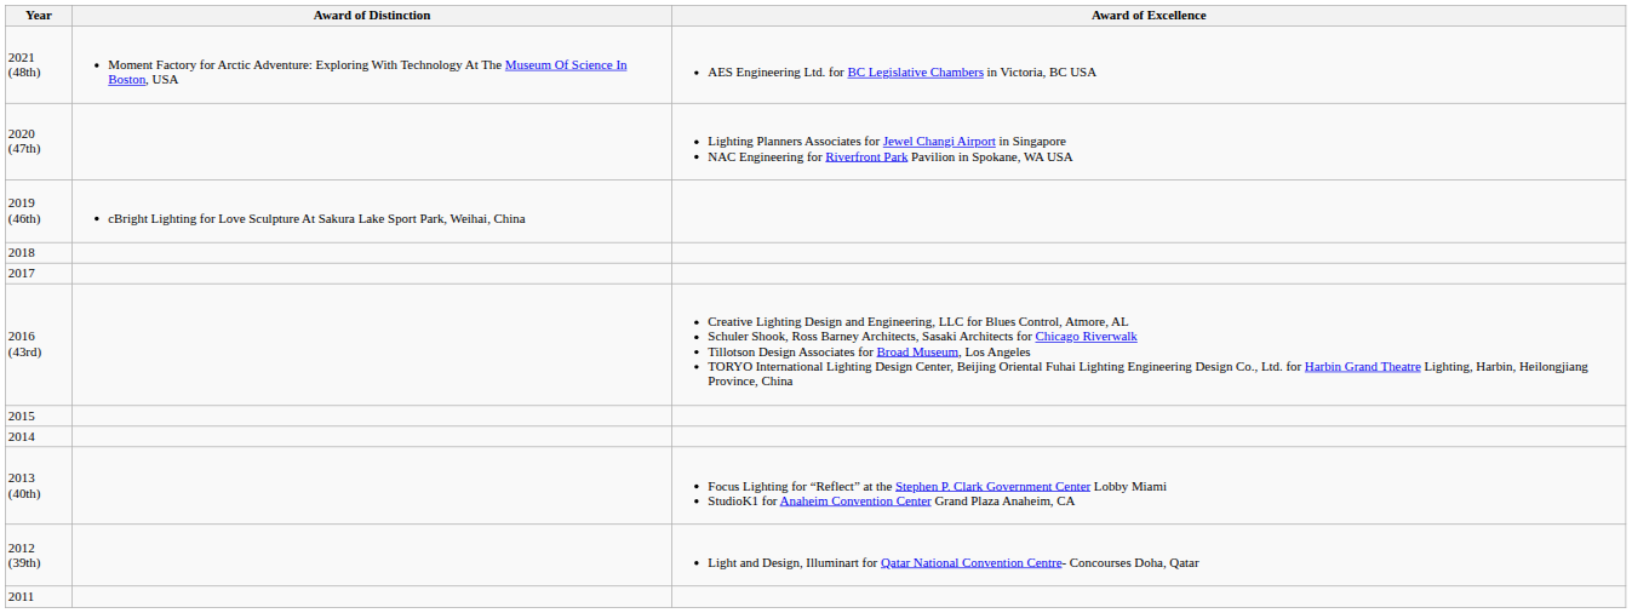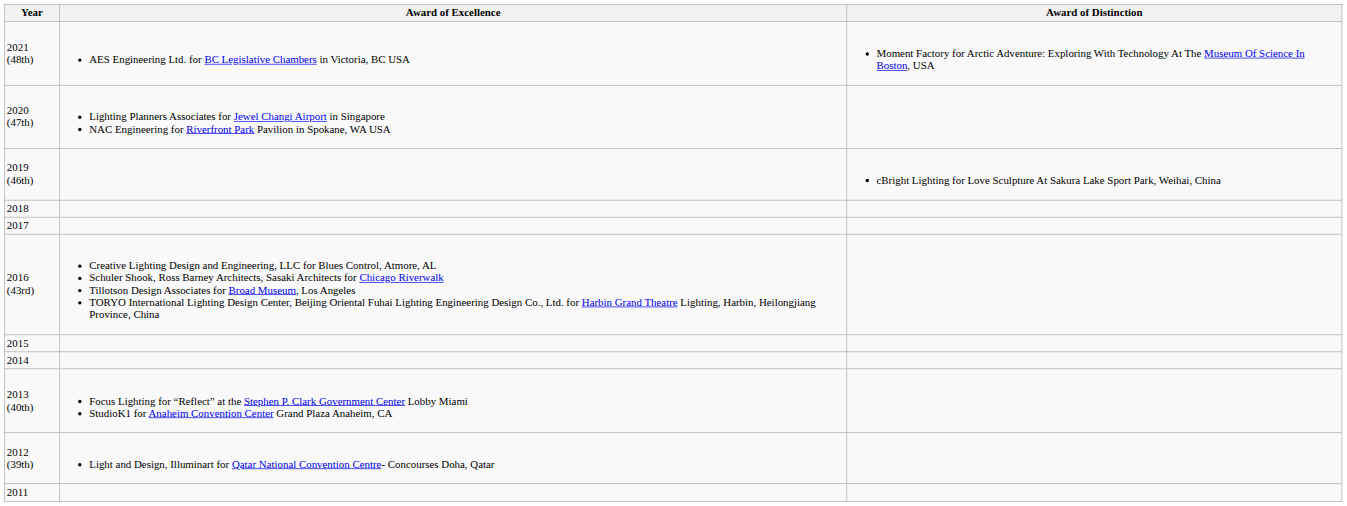columns swapped: Award of Distinction <-> Award of Excellence
